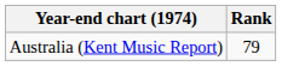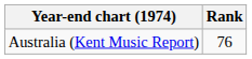Australia (Kent Music Report) | Rank: 79 -> 76
